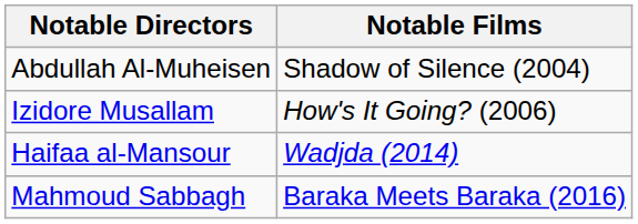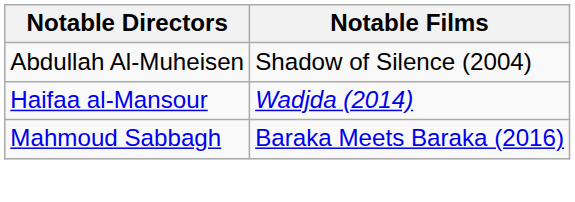- row: Izidore Musallam | How's It Going? (2006)
